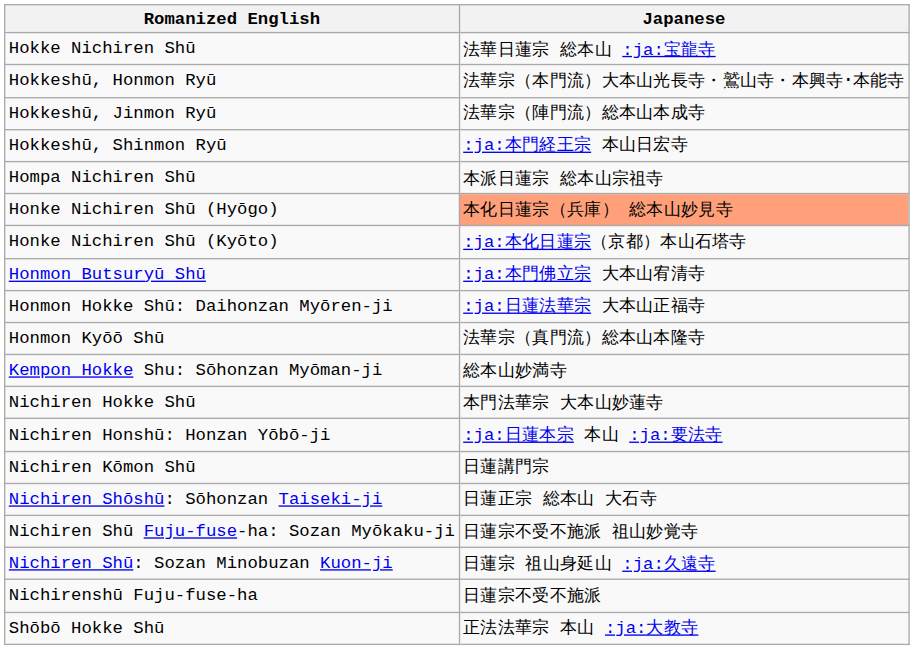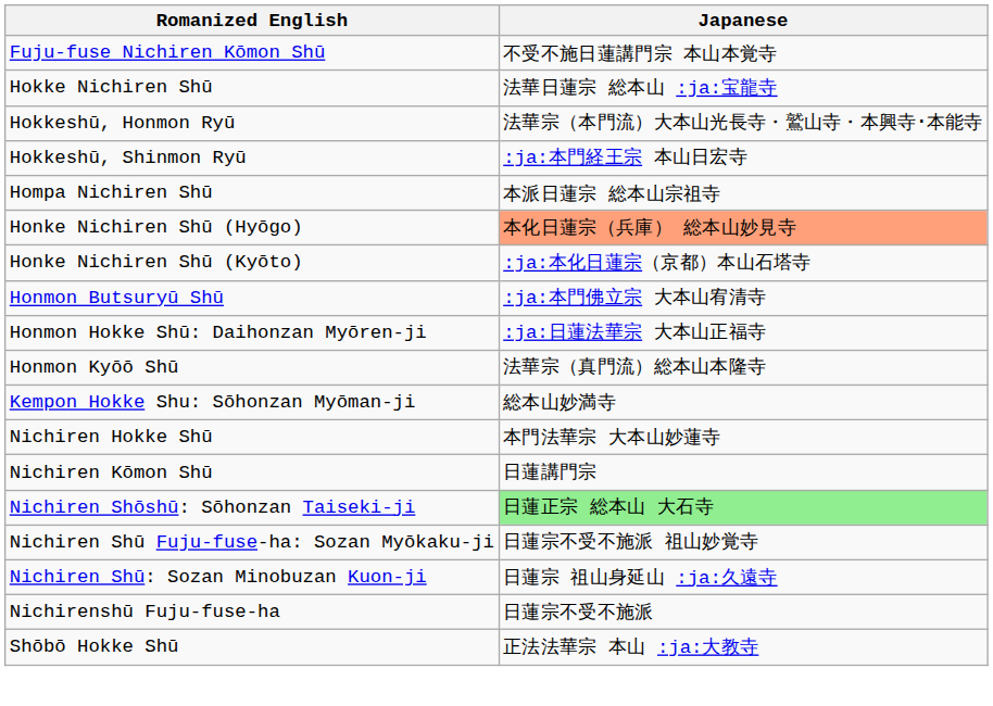+ row: Fuju-fuse Nichiren Kōmon Shū | 不受不施日蓮講門宗 本山本覚寺
- row: Hokkeshū, Jinmon Ryū | 法華宗（陣門流）総本山本成寺
- row: Nichiren Honshū: Honzan Yōbō-ji | :ja:日蓮本宗 本山 :ja:要法寺
Nichiren Shōshū: Sōhonzan Taiseki-ji | Japanese: no background -> lightgreen background
